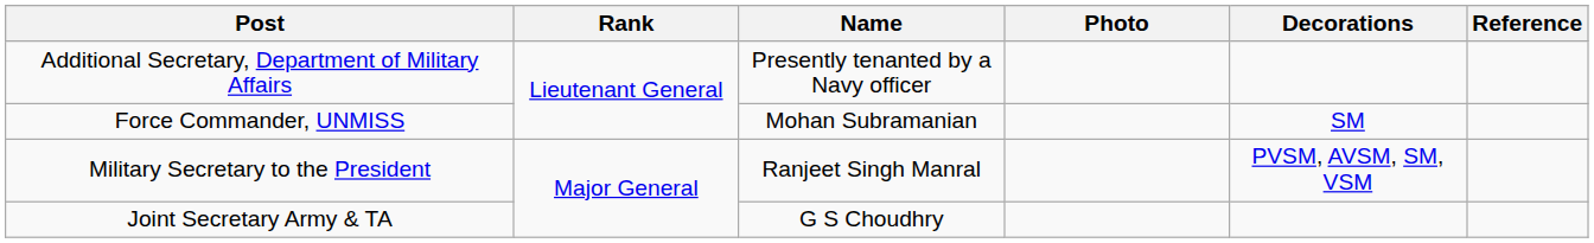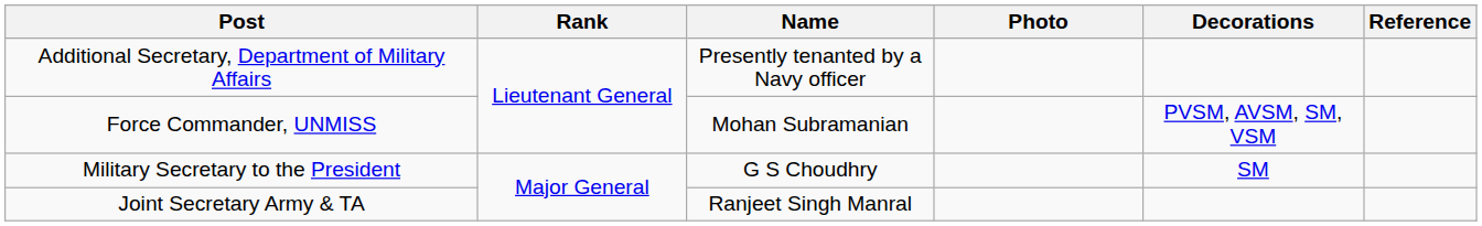Force Commander, UNMISS | Decorations: SM -> PVSM, AVSM, SM, VSM
Military Secretary to the President | Name: Ranjeet Singh Manral -> G S Choudhry
Military Secretary to the President | Decorations: PVSM, AVSM, SM, VSM -> SM
Joint Secretary Army & TA | Name: G S Choudhry -> Ranjeet Singh Manral
